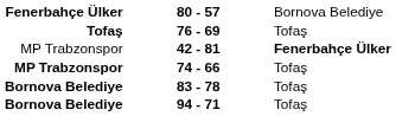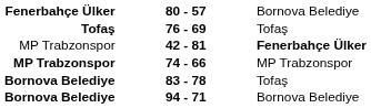74 - 66 | column 3: Tofaş -> MP Trabzonspor
94 - 71 | column 3: Tofaş -> Bornova Belediye
